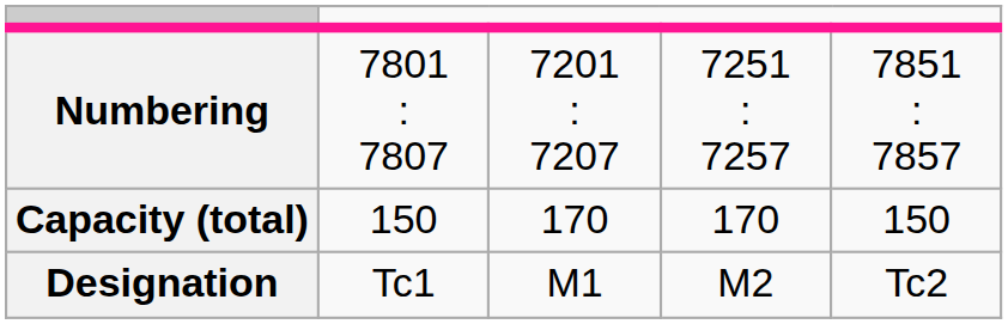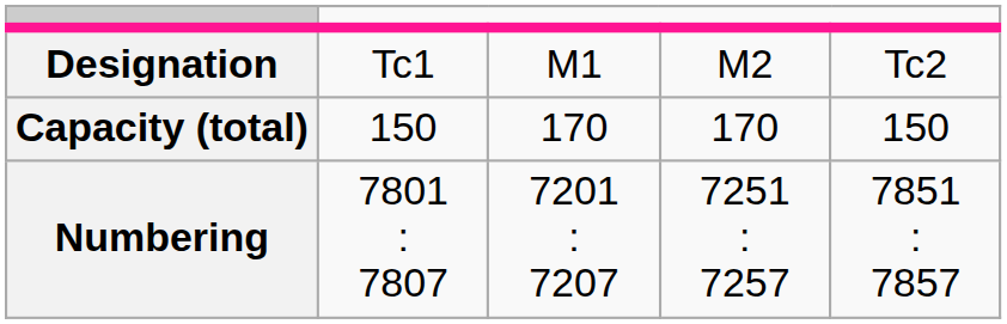rows swapped: Designation <-> Numbering
